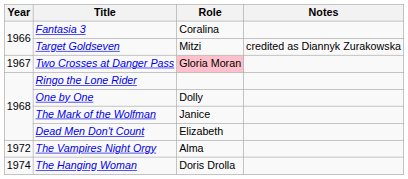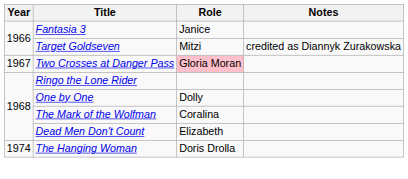Fantasia 3 | Role: Coralina -> Janice
The Mark of the Wolfman | Role: Janice -> Coralina
- row: 1972 | The Vampires Night Orgy | Alma
